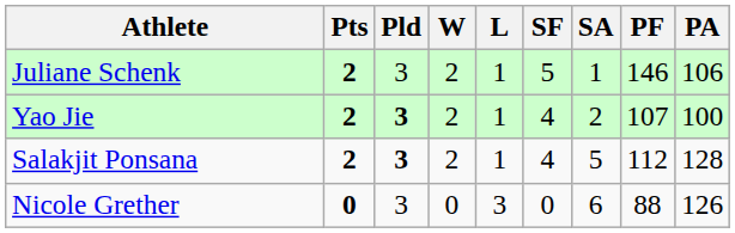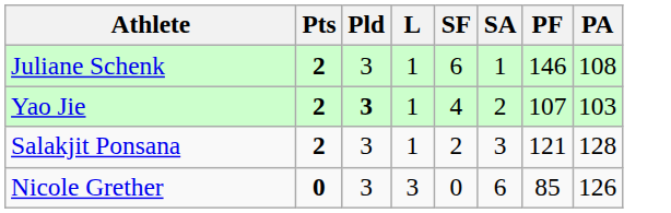- column: W | 2 | 2 | 2 | 0
Juliane Schenk | SF: 5 -> 6
Juliane Schenk | PA: 106 -> 108
Yao Jie | PA: 100 -> 103
Salakjit Ponsana | Pld: bold -> normal
Salakjit Ponsana | SF: 4 -> 2
Salakjit Ponsana | SA: 5 -> 3
Salakjit Ponsana | PF: 112 -> 121
Nicole Grether | PF: 88 -> 85
